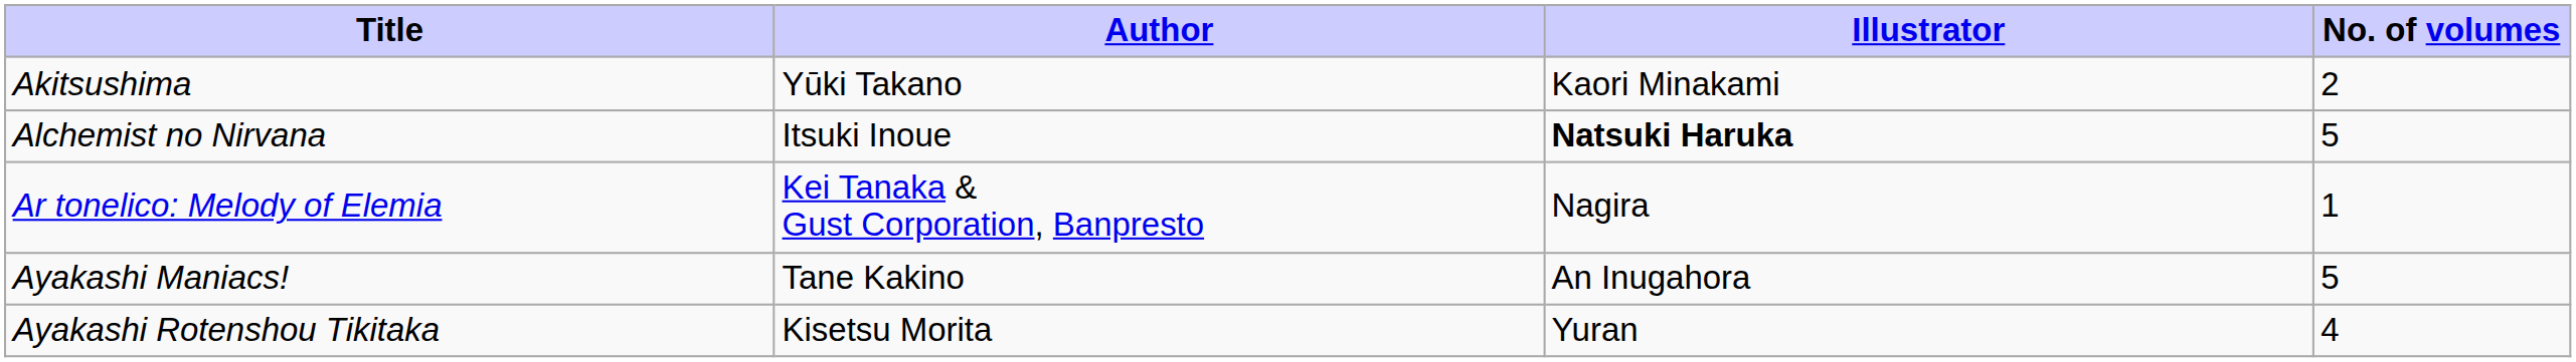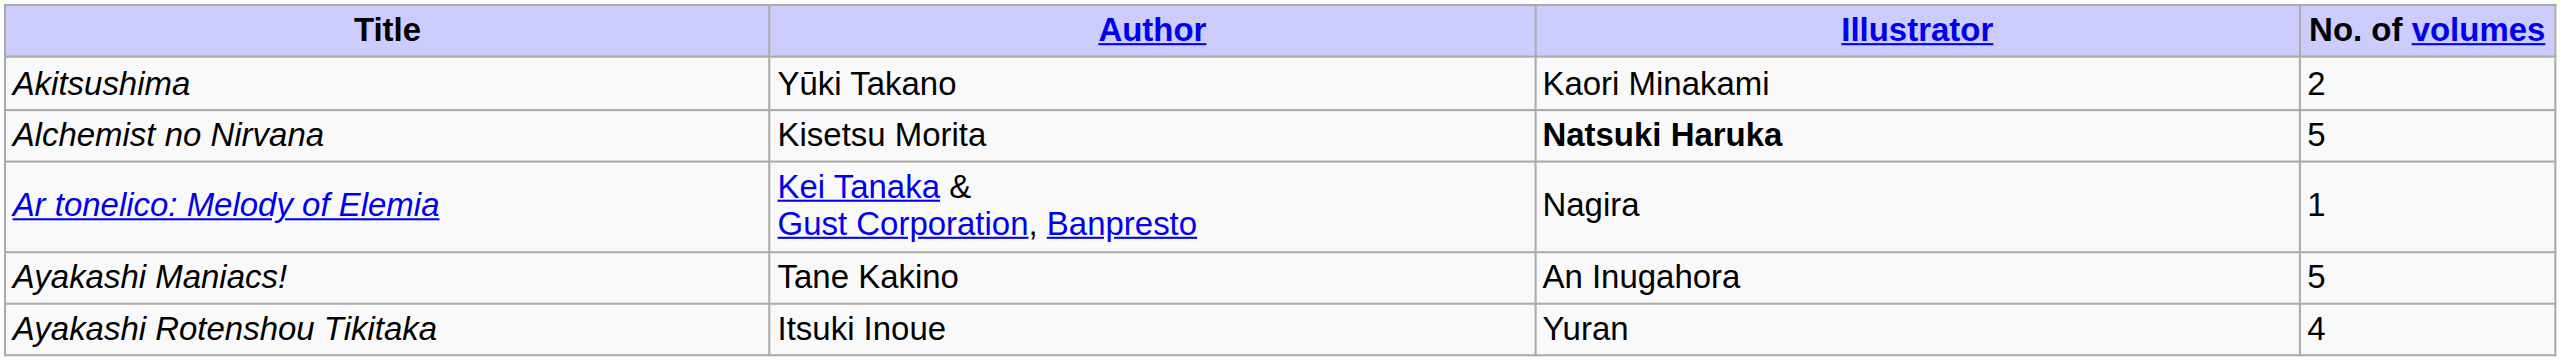Alchemist no Nirvana | Author: Itsuki Inoue -> Kisetsu Morita
Ayakashi Rotenshou Tikitaka | Author: Kisetsu Morita -> Itsuki Inoue
